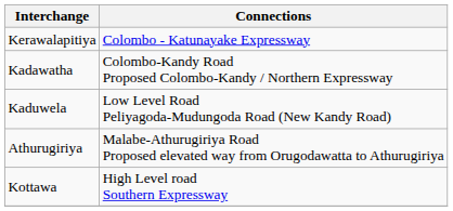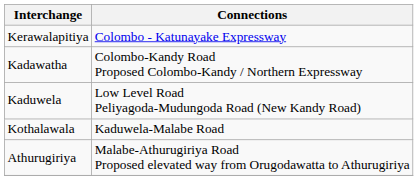+ row: Kothalawala | Kaduwela-Malabe Road
- row: Kottawa | High Level road Southern Expressway
